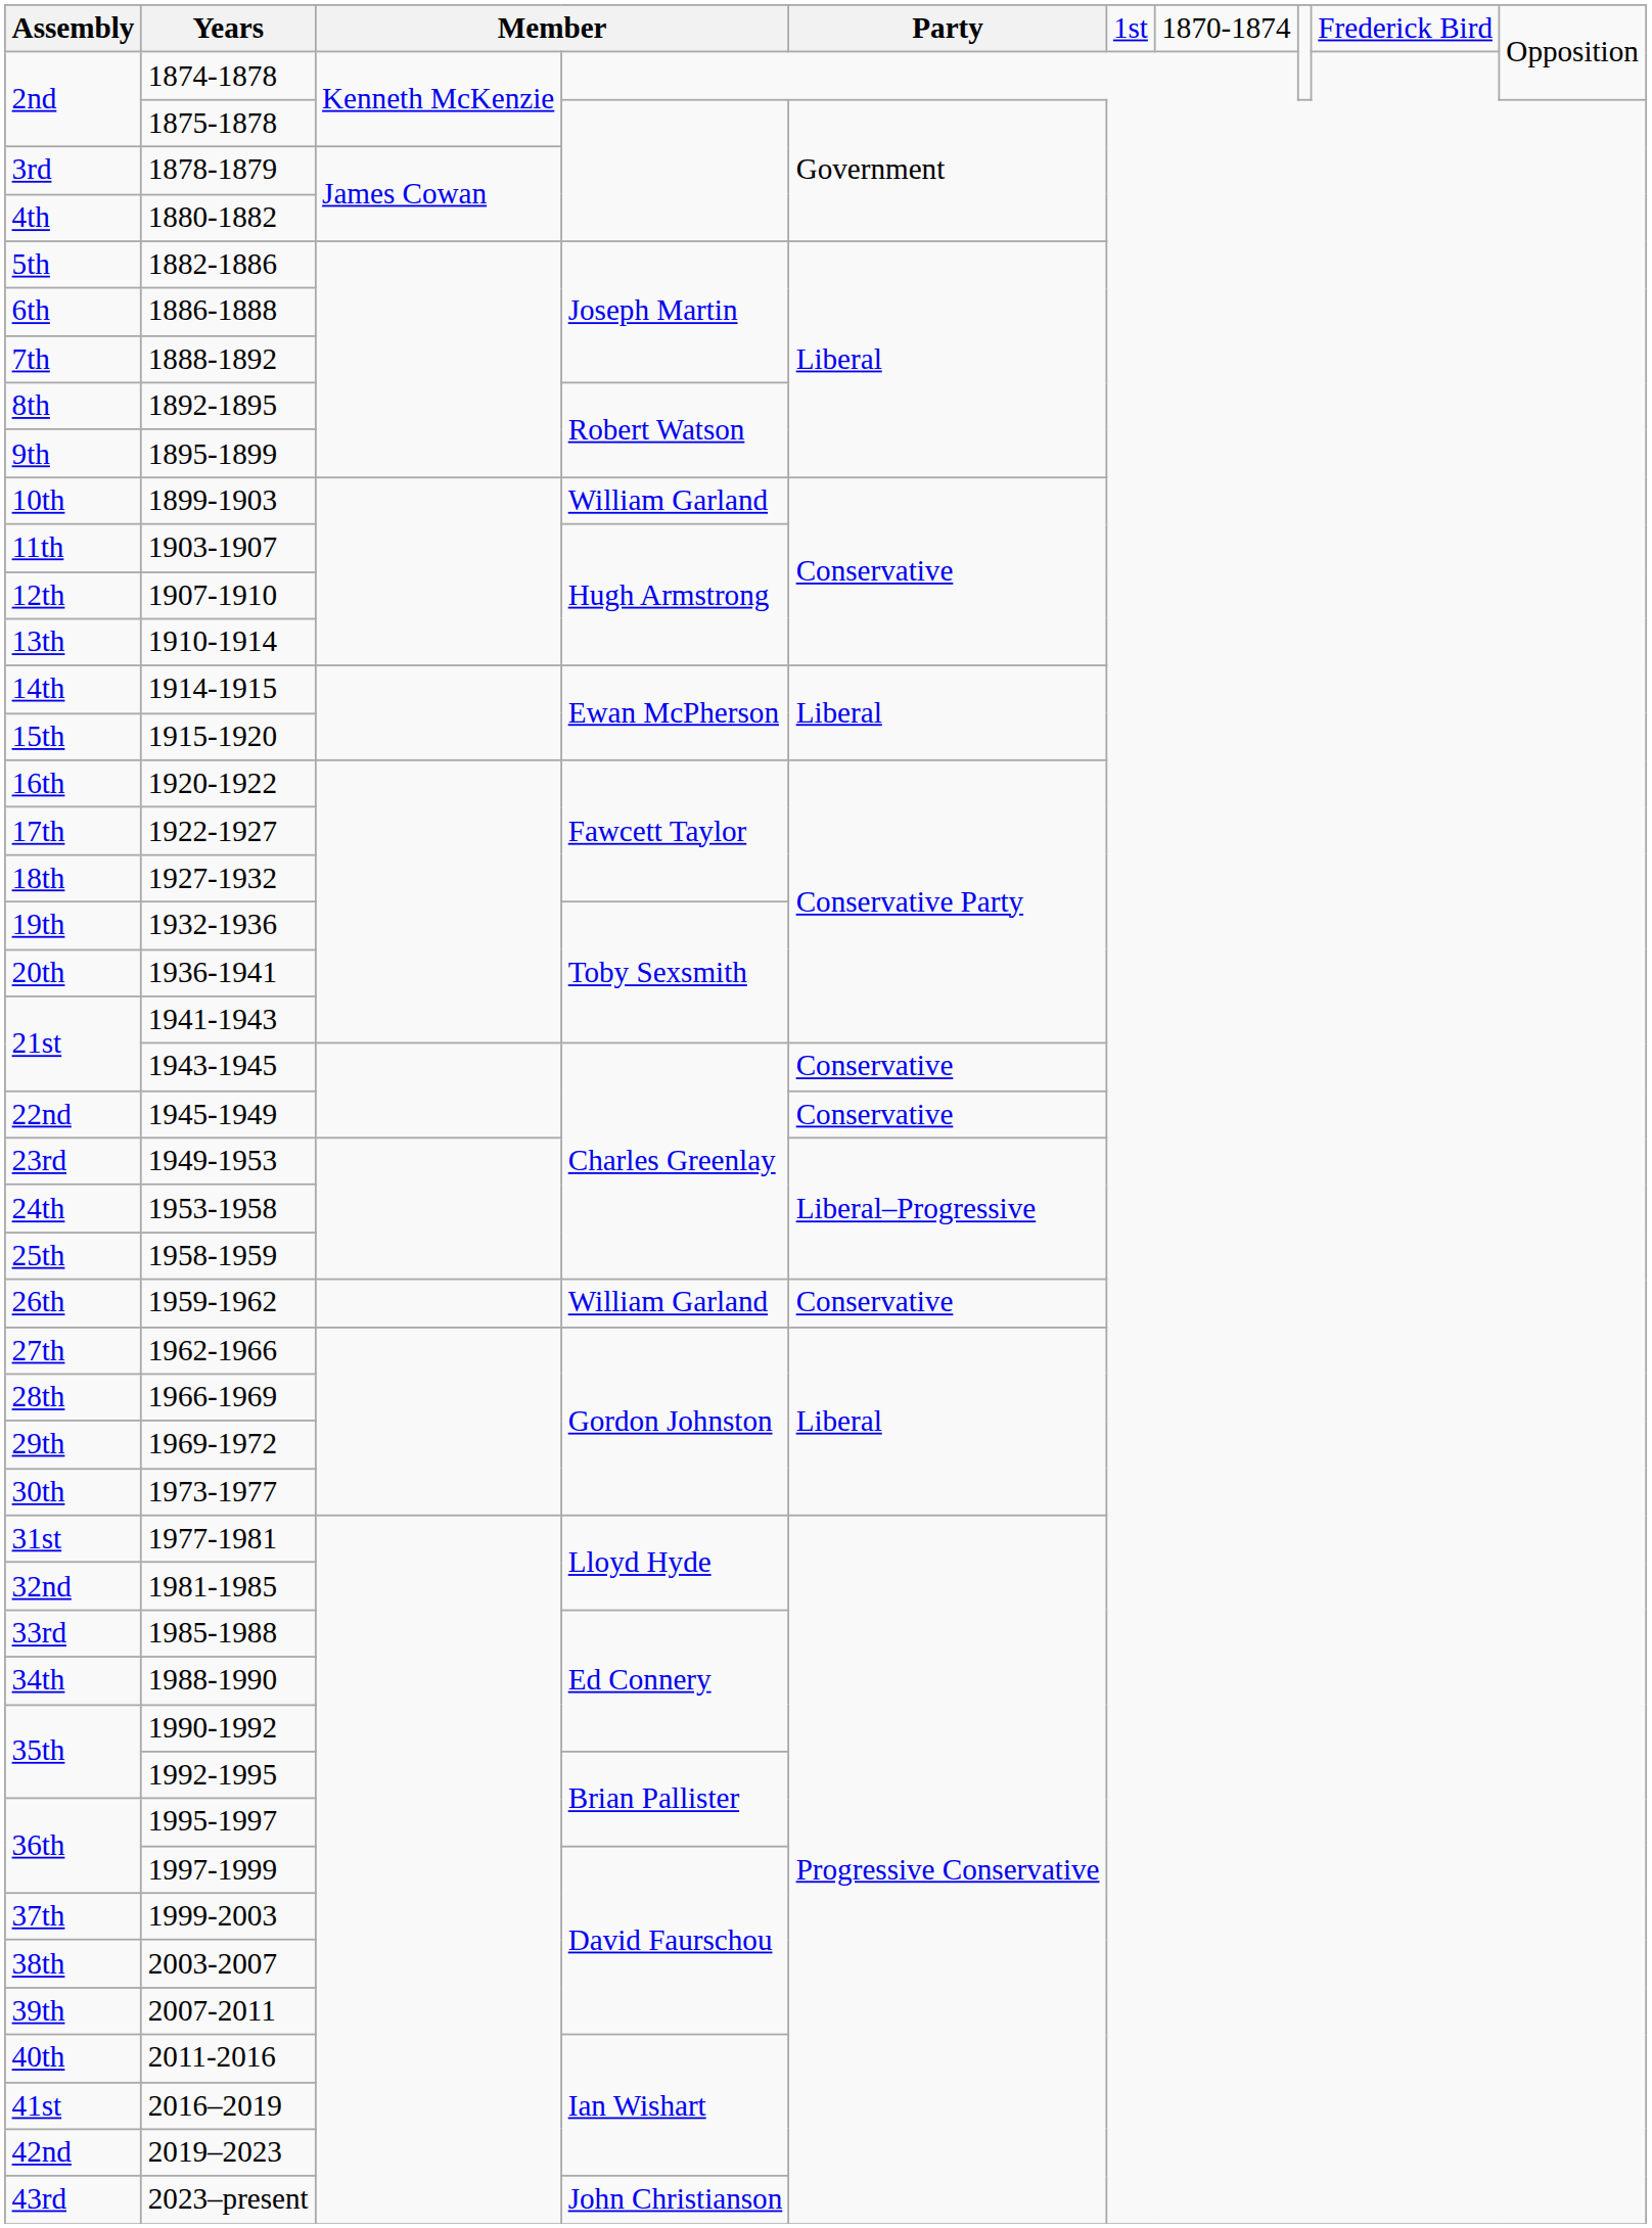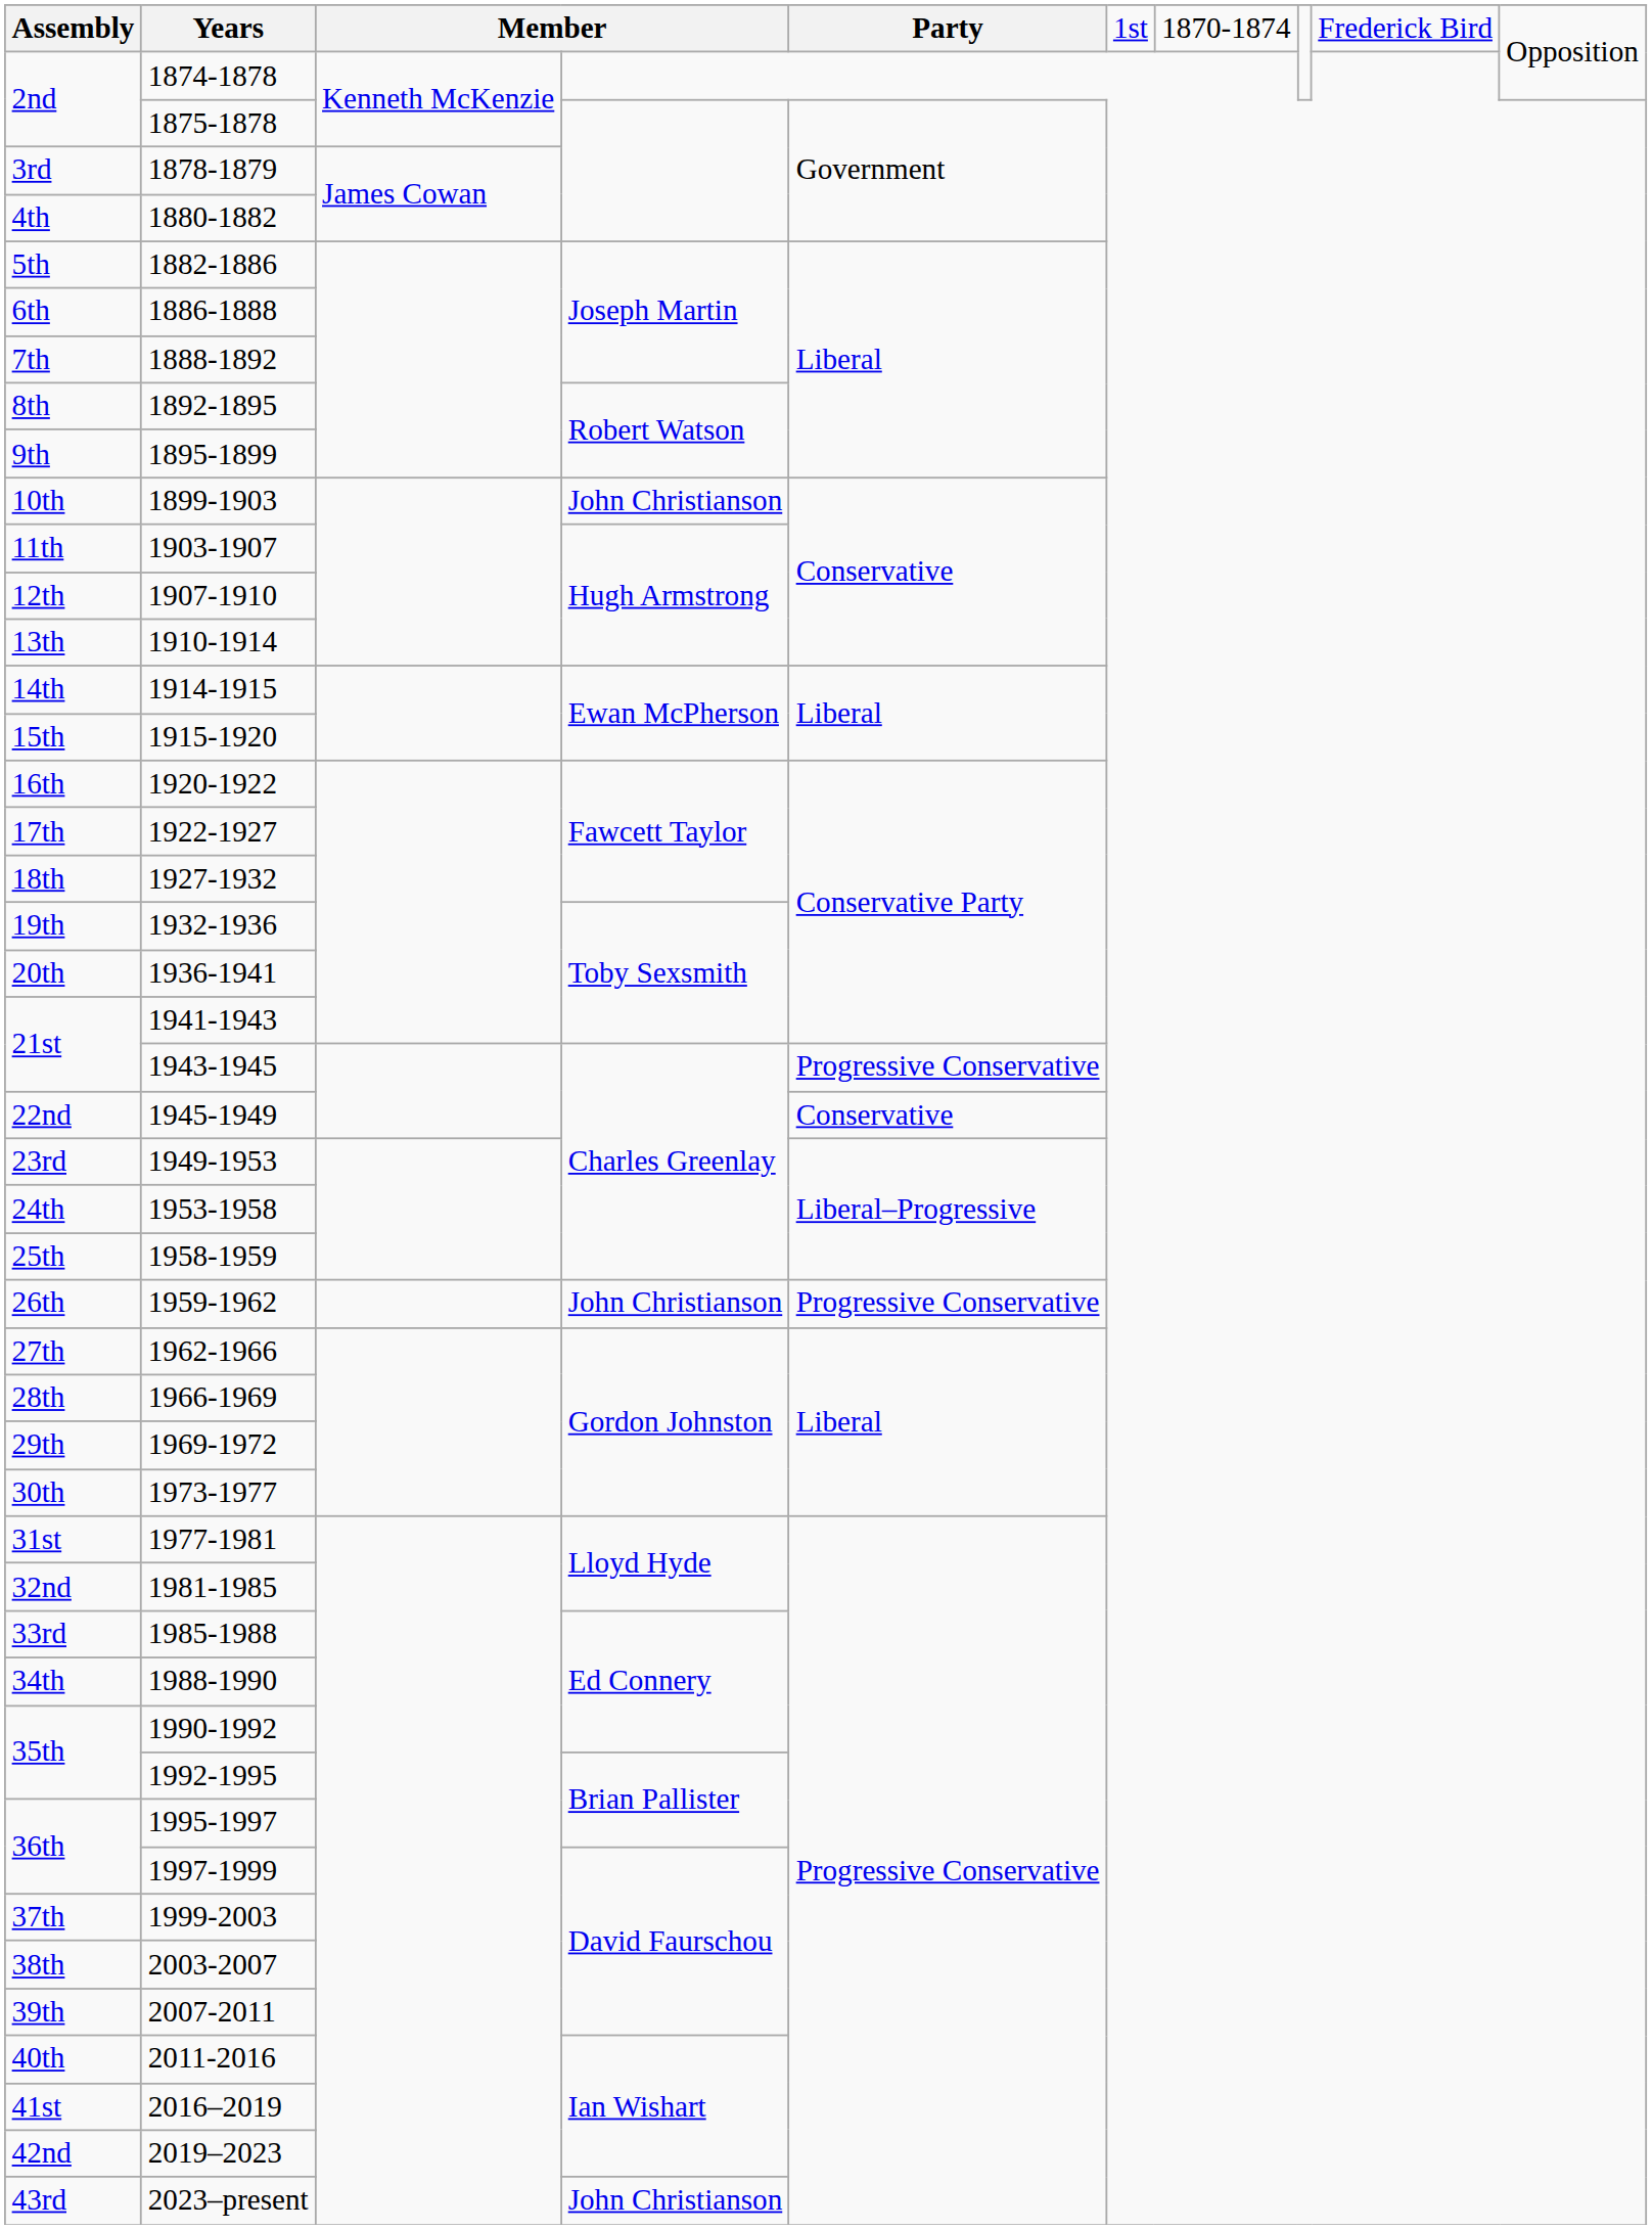10th | column 4: William Garland -> John Christianson
21st / 1943-1945 | column 5: Conservative -> Progressive Conservative
26th | column 4: William Garland -> John Christianson
26th | column 5: Conservative -> Progressive Conservative
